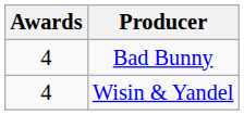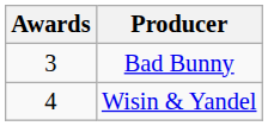Bad Bunny | Awards: 4 -> 3
